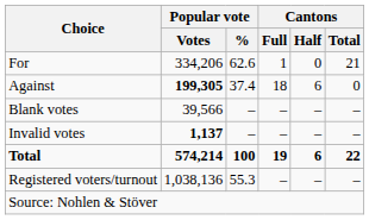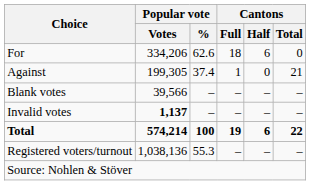For | Cantons / Full: 1 -> 18
For | Cantons / Half: 0 -> 6
For | Cantons / Total: 21 -> 0
Against | Popular vote / Votes: bold -> normal
Against | Cantons / Full: 18 -> 1
Against | Cantons / Half: 6 -> 0
Against | Cantons / Total: 0 -> 21
